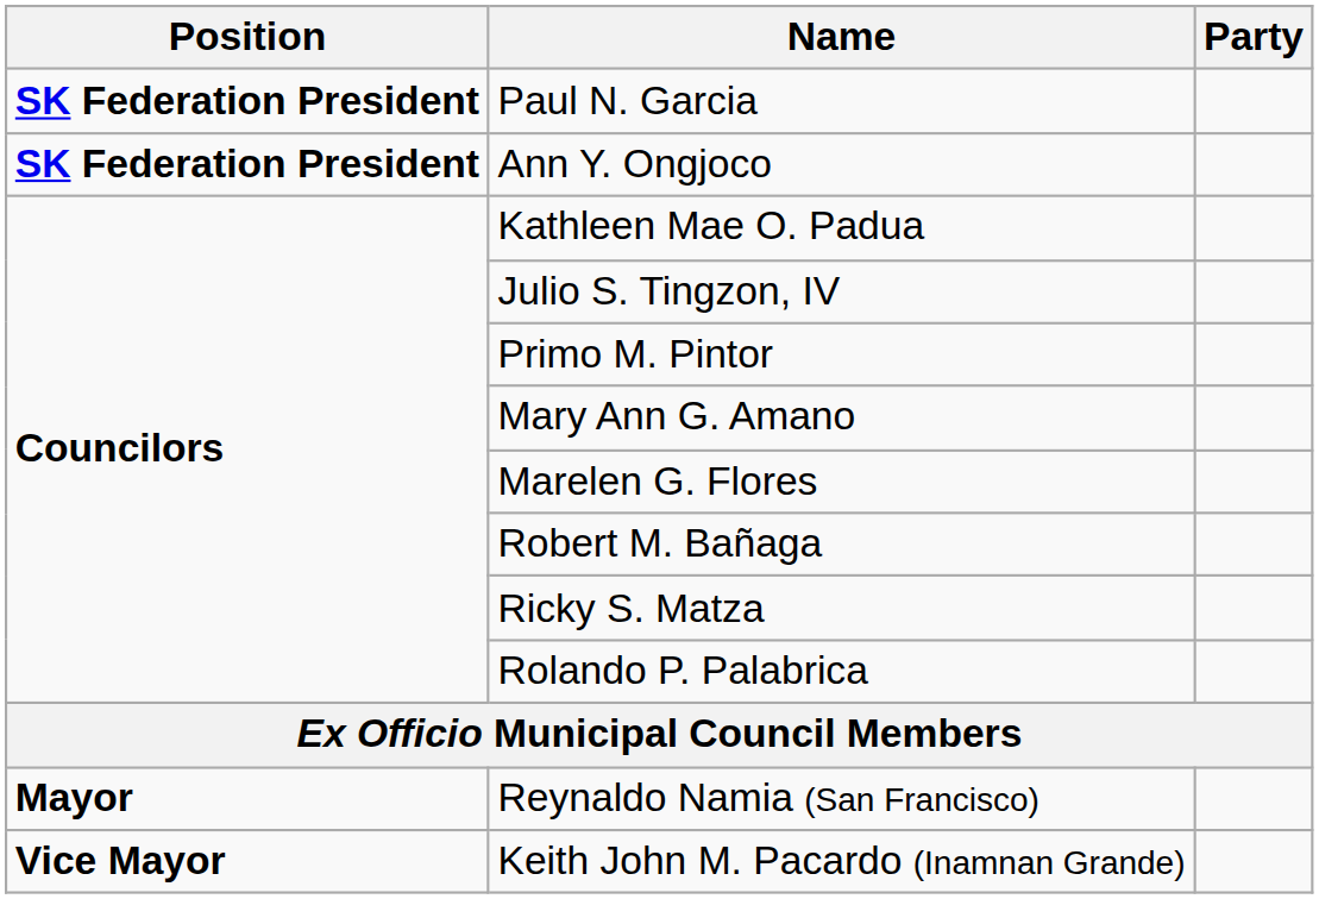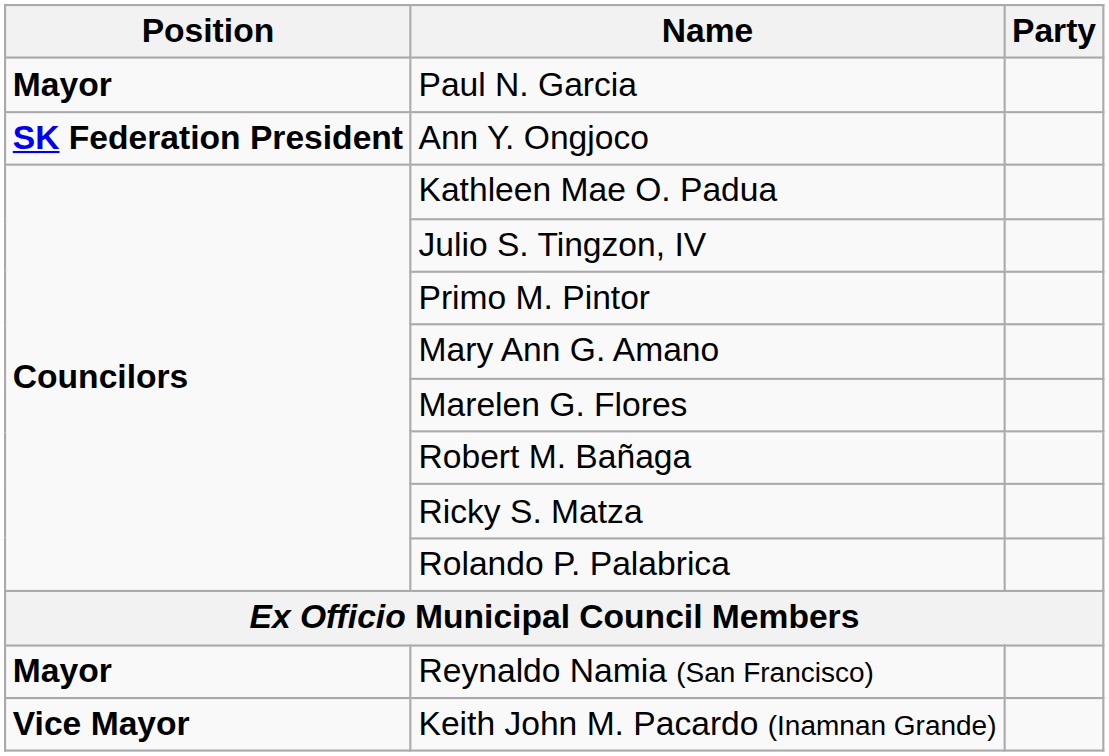Paul N. Garcia | Position: SK Federation President -> Mayor
